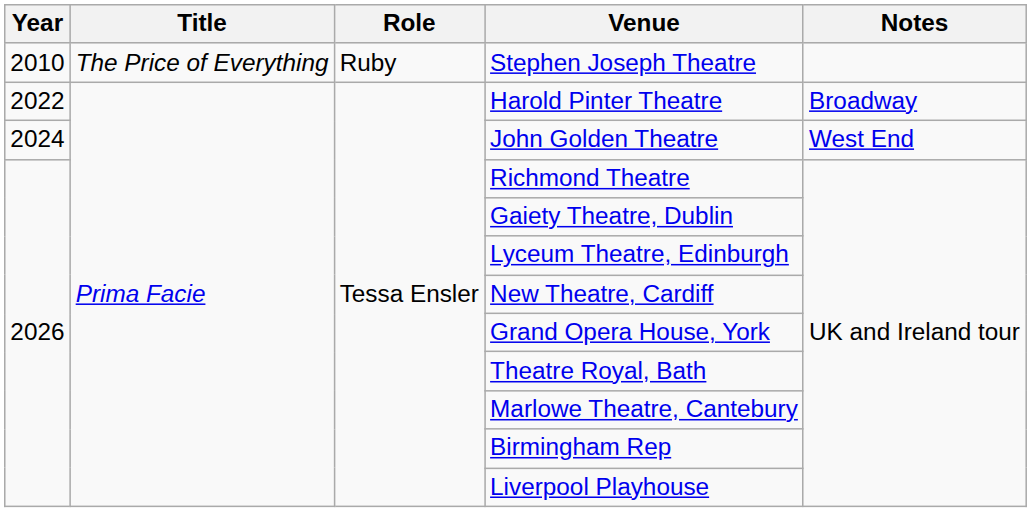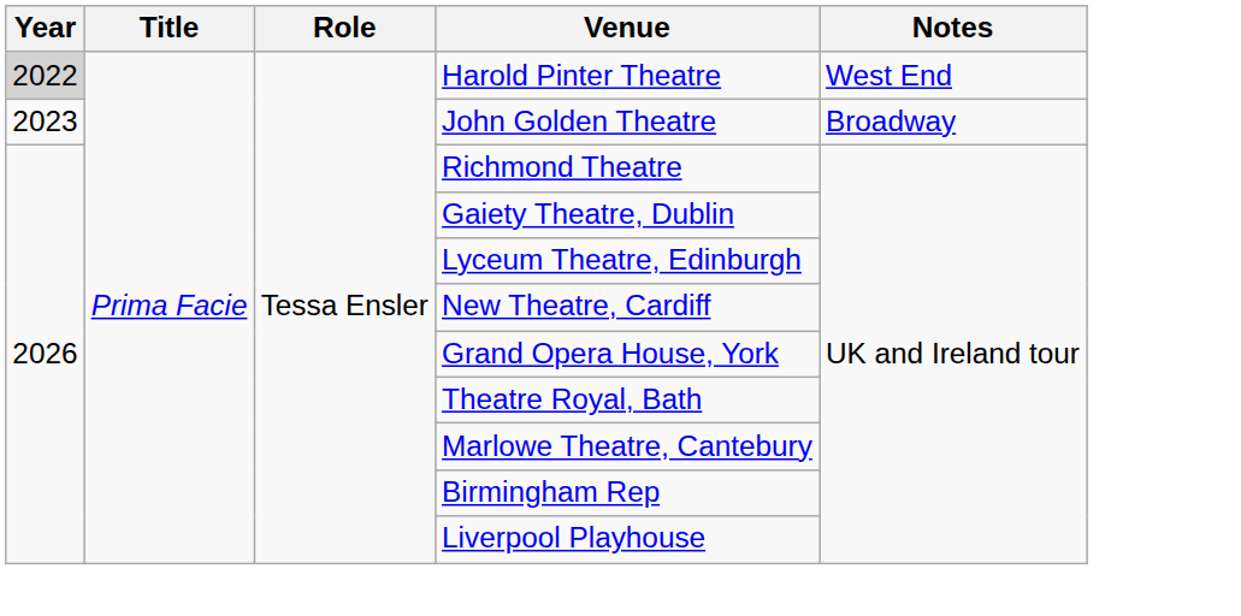- row: 2010 | The Price of Everything | Ruby | Stephen Joseph Theatre
Harold Pinter Theatre | Year: no background -> lightgrey background
Harold Pinter Theatre | Notes: Broadway -> West End
John Golden Theatre | Year: 2024 -> 2023
John Golden Theatre | Notes: West End -> Broadway
